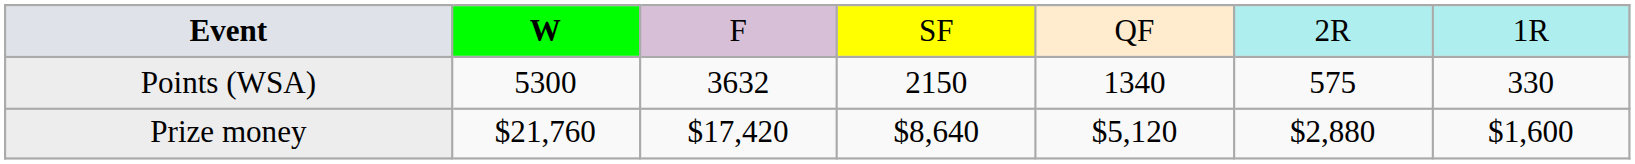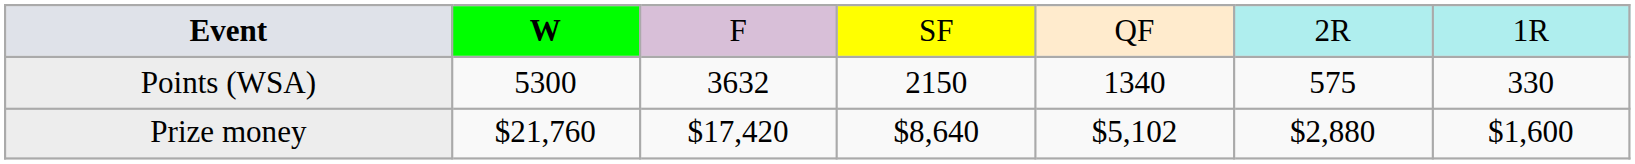Prize money | column 5: $5,120 -> $5,102
